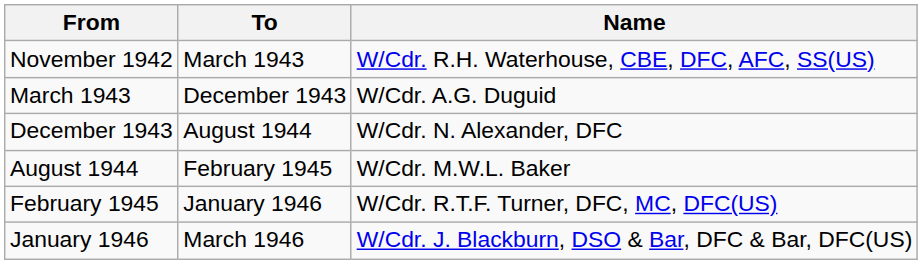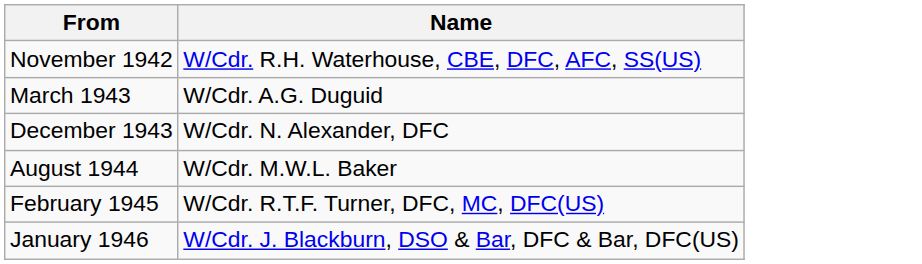- column: To | March 1943 | December 1943 | August 1944 | February 1945 | January 1946 | March 1946
